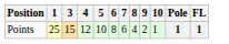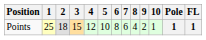+ column: 2 | 18
